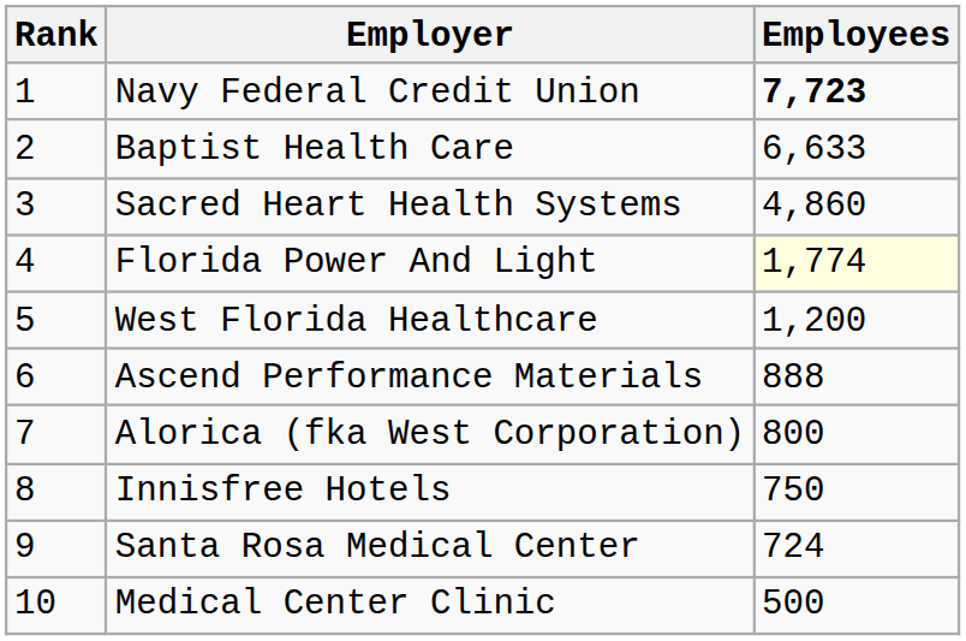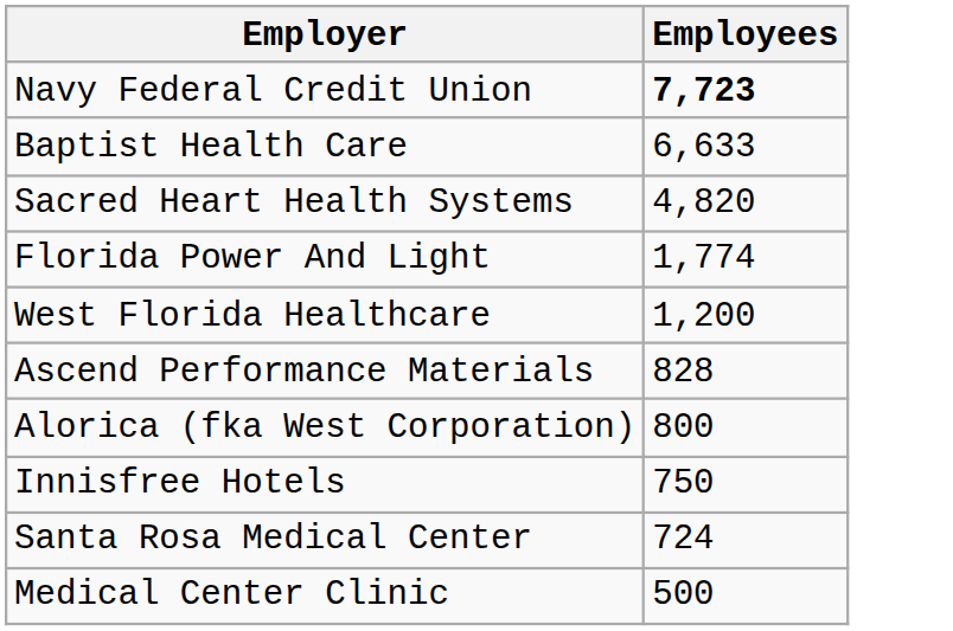- column: Rank | 1 | 2 | 3 | 4 | 5 | 6 | 7 | 8 | 9 | 10
Sacred Heart Health Systems | Employees: 4,860 -> 4,820
Florida Power And Light | Employees: lightyellow background -> no background
Ascend Performance Materials | Employees: 888 -> 828
